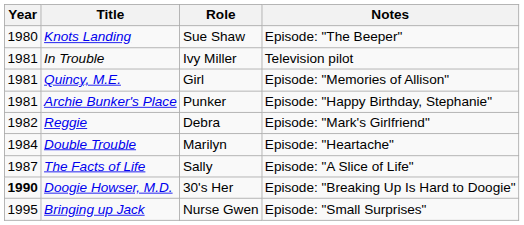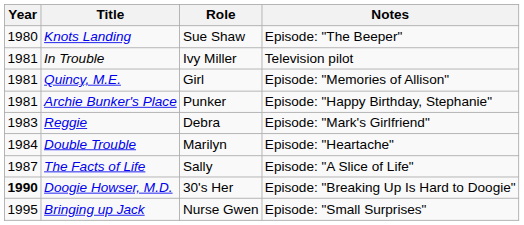Reggie | Year: 1982 -> 1983
